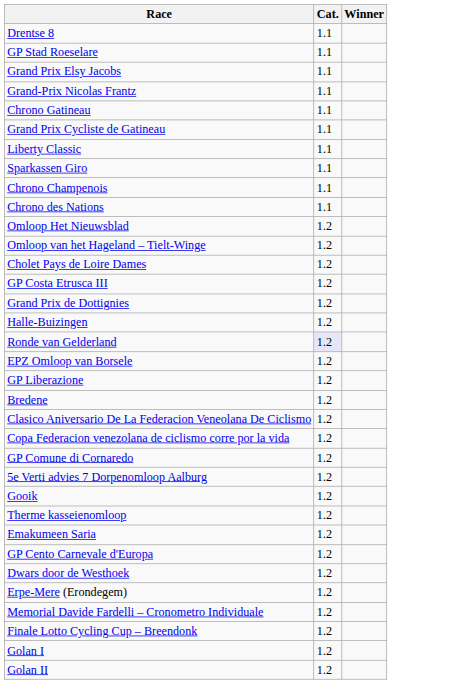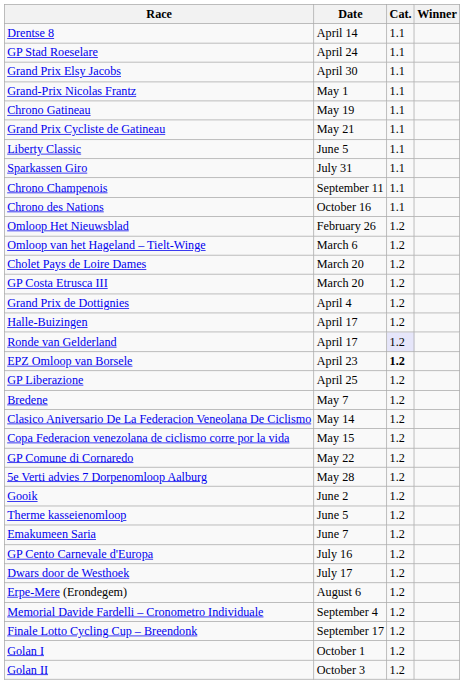+ column: Date | April 14 | April 24 | April 30 | May 1 | May 19 | May 21 | June 5 | July 31 | September 11 | October 16 | February 26 | March 6 | March 20 | March 20 | April 4 | April 17 | April 17 | April 23 | April 25 | May 7 | May 14 | May 15 | May 22 | May 28 | June 2 | June 5 | June 7 | July 16 | July 17 | August 6 | September 4 | September 17 | October 1 | October 3
EPZ Omloop van Borsele | Cat.: normal -> bold
